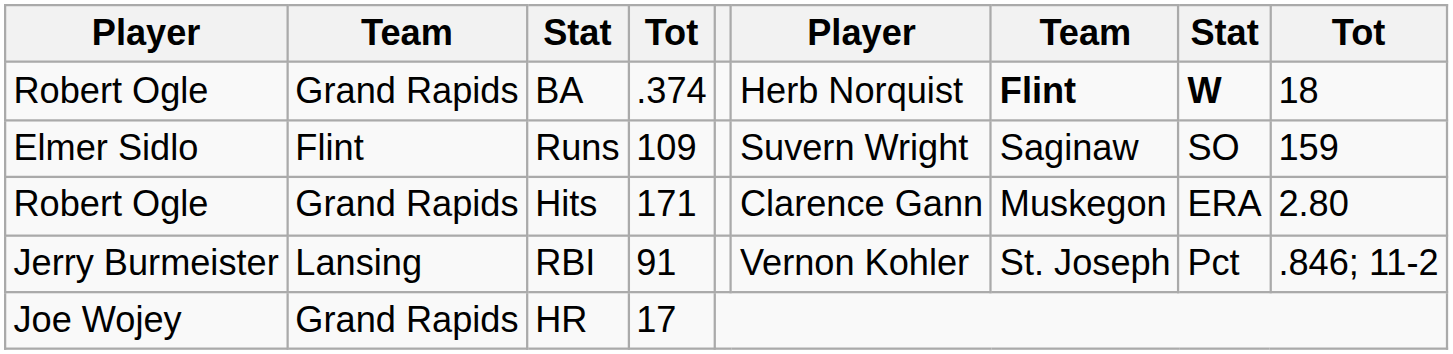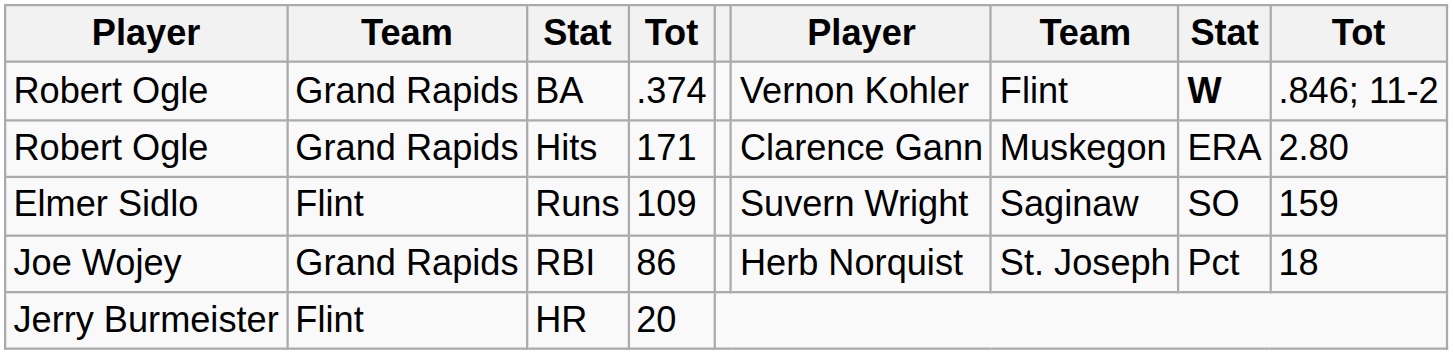BA | column 6: Herb Norquist -> Vernon Kohler
BA | column 7: bold -> normal
BA | column 9: 18 -> .846; 11-2
rows swapped: Runs <-> Hits
RBI | column 1: Jerry Burmeister -> Joe Wojey
RBI | column 2: Lansing -> Grand Rapids
RBI | column 4: 91 -> 86
RBI | column 6: Vernon Kohler -> Herb Norquist
RBI | column 9: .846; 11-2 -> 18
HR | column 1: Joe Wojey -> Jerry Burmeister
HR | column 2: Grand Rapids -> Flint
HR | column 4: 17 -> 20
